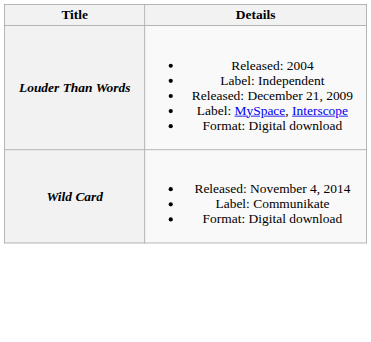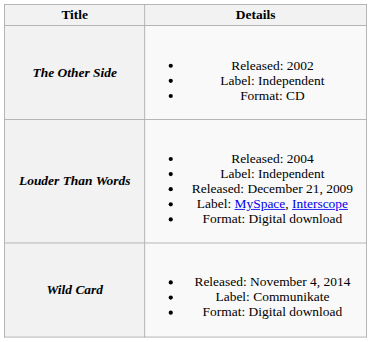+ row: The Other Side | Released: 2002 Label: Independent Format: CD
